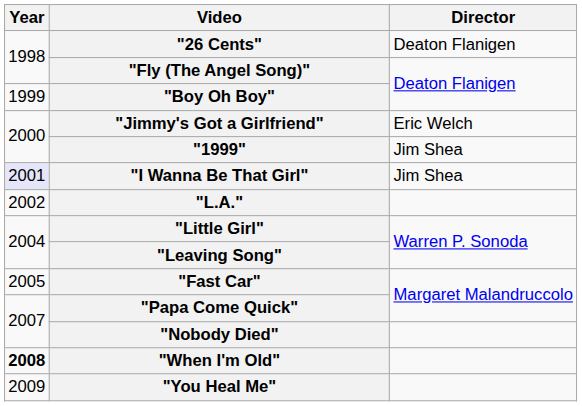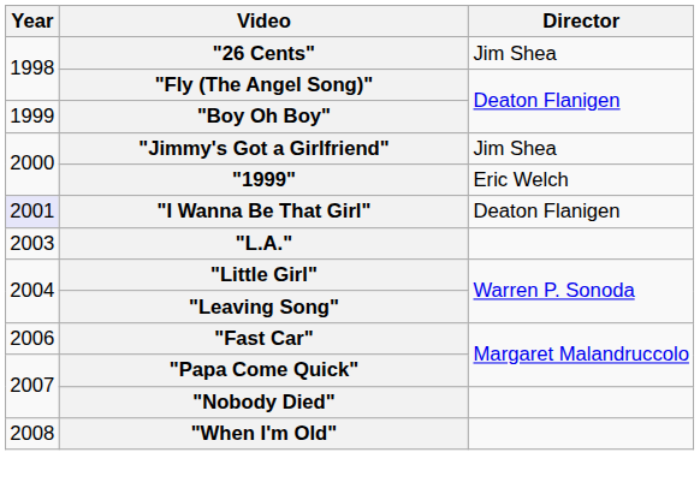"26 Cents" | Director: Deaton Flanigen -> Jim Shea
"Jimmy's Got a Girlfriend" | Director: Eric Welch -> Jim Shea
"1999" | Director: Jim Shea -> Eric Welch
"I Wanna Be That Girl" | Director: Jim Shea -> Deaton Flanigen
"L.A." | Year: 2002 -> 2003
"Fast Car" | Year: 2005 -> 2006
"When I'm Old" | Year: bold -> normal
- row: 2009 | "You Heal Me"
